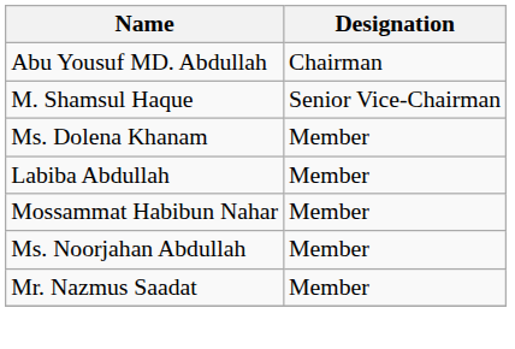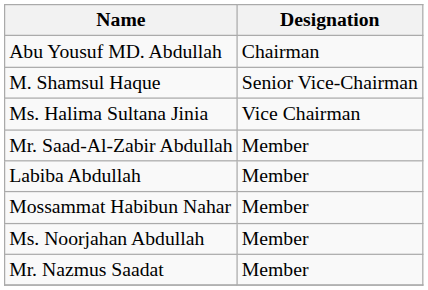+ row: Ms. Halima Sultana Jinia | Vice Chairman
- row: Ms. Dolena Khanam | Member
+ row: Mr. Saad-Al-Zabir Abdullah | Member
